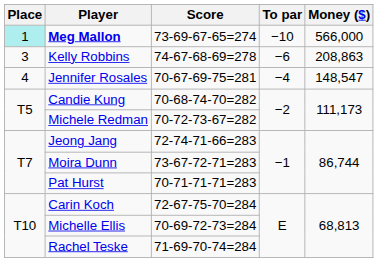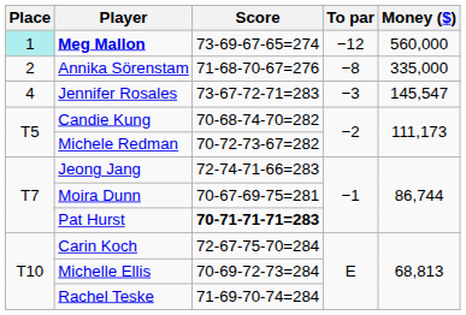Meg Mallon | To par: −10 -> −12
Meg Mallon | Money ($): 566,000 -> 560,000
+ row: 2 | Annika Sörenstam | 71-68-70-67=276 | −8 | 335,000
- row: 3 | Kelly Robbins | 74-67-68-69=278 | −6 | 208,863
Jennifer Rosales | Score: 70-67-69-75=281 -> 73-67-72-71=283
Jennifer Rosales | To par: −4 -> −3
Jennifer Rosales | Money ($): 148,547 -> 145,547
Moira Dunn | Score: 73-67-72-71=283 -> 70-67-69-75=281
Pat Hurst | Score: normal -> bold
